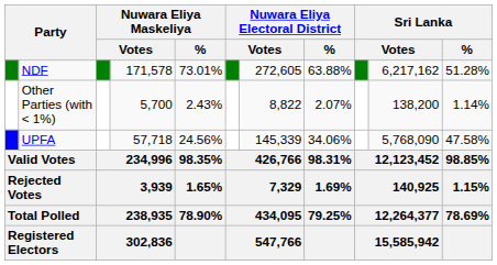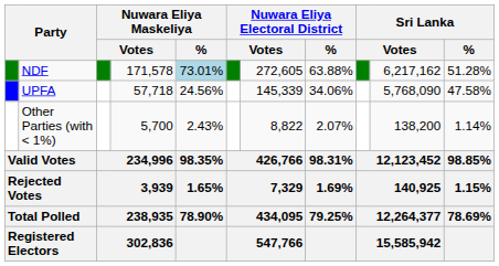NDF | Nuwara Eliya Maskeliya / %: no background -> lightblue background
rows swapped: UPFA <-> Other Parties (with < 1%)
